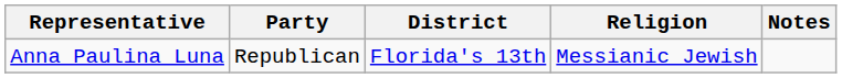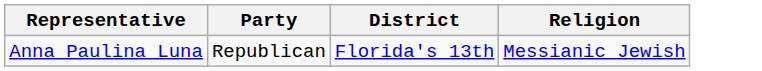- column: Notes
